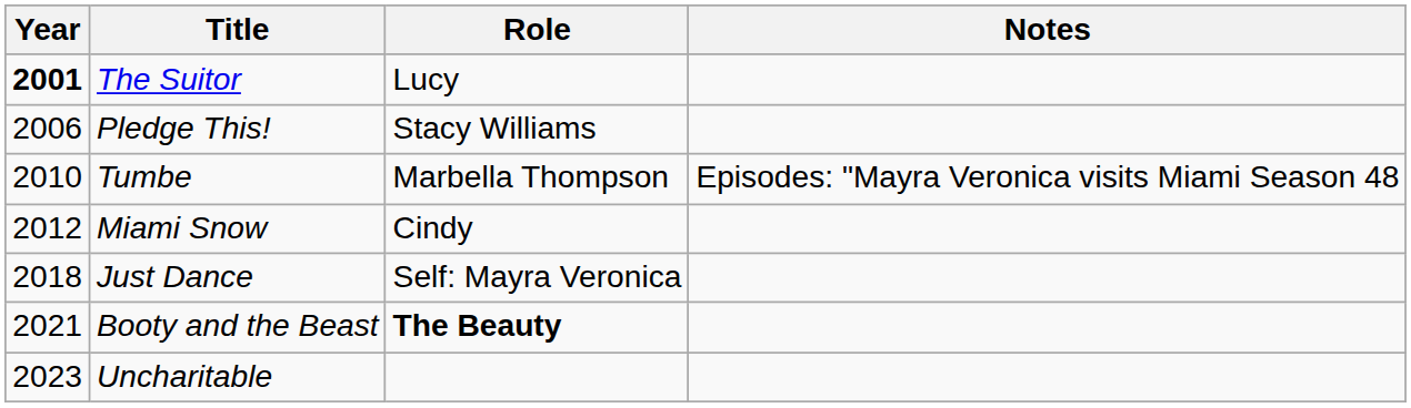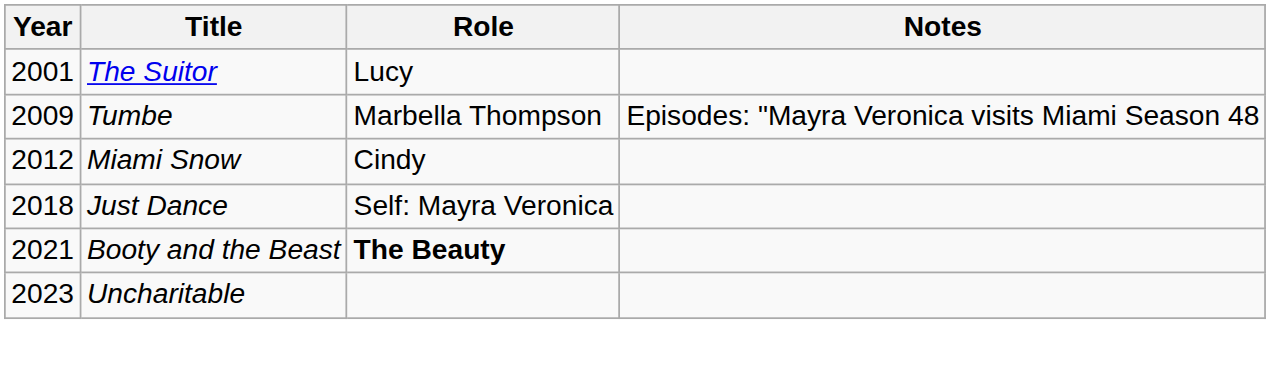The Suitor | Year: bold -> normal
- row: 2006 | Pledge This! | Stacy Williams
Tumbe | Year: 2010 -> 2009
